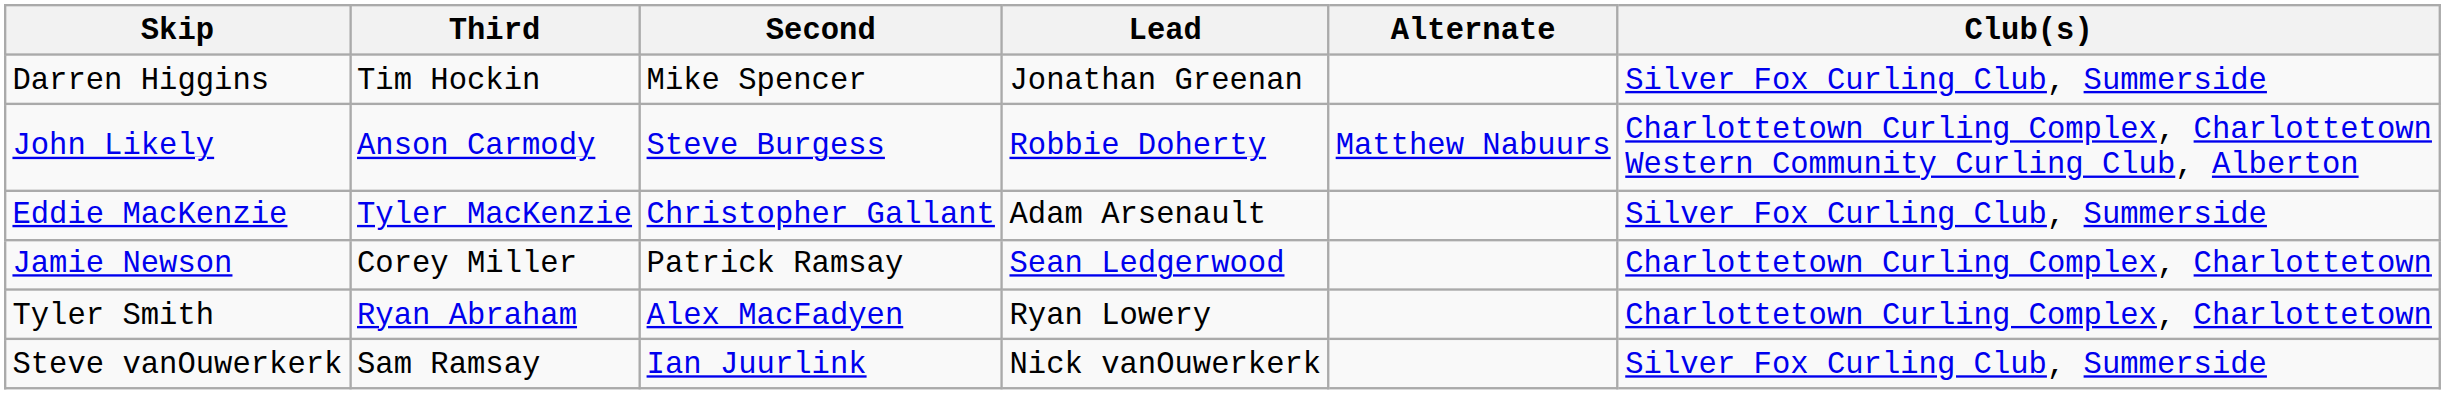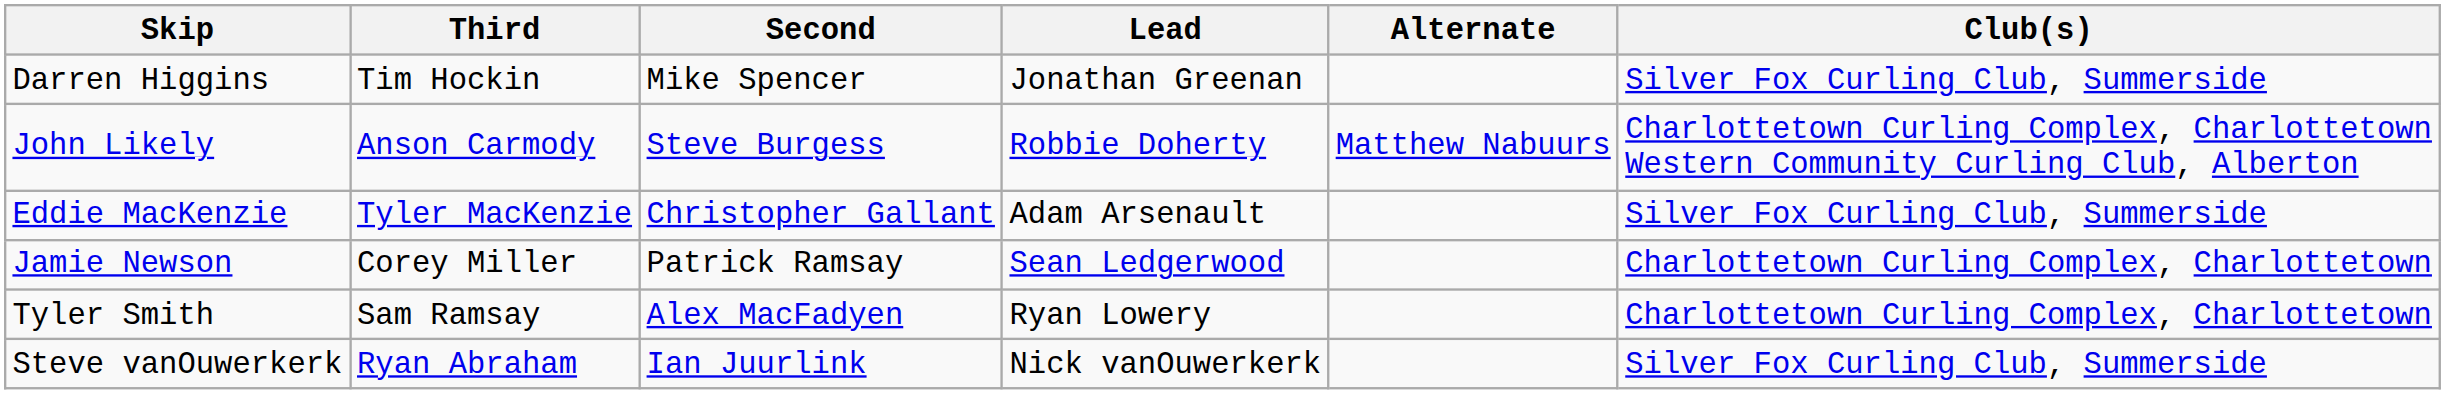Tyler Smith | Third: Ryan Abraham -> Sam Ramsay
Steve vanOuwerkerk | Third: Sam Ramsay -> Ryan Abraham
